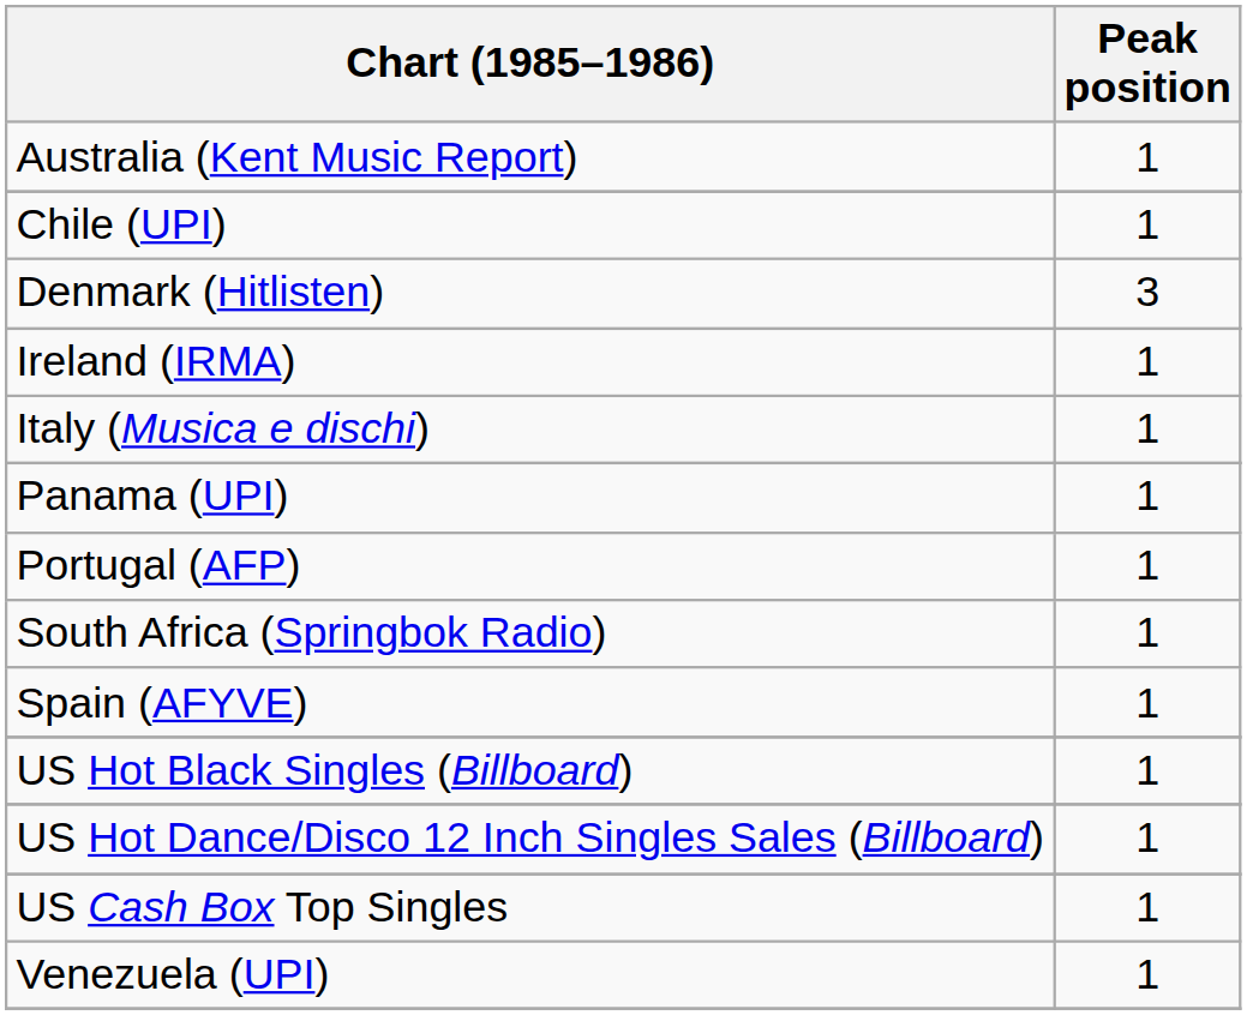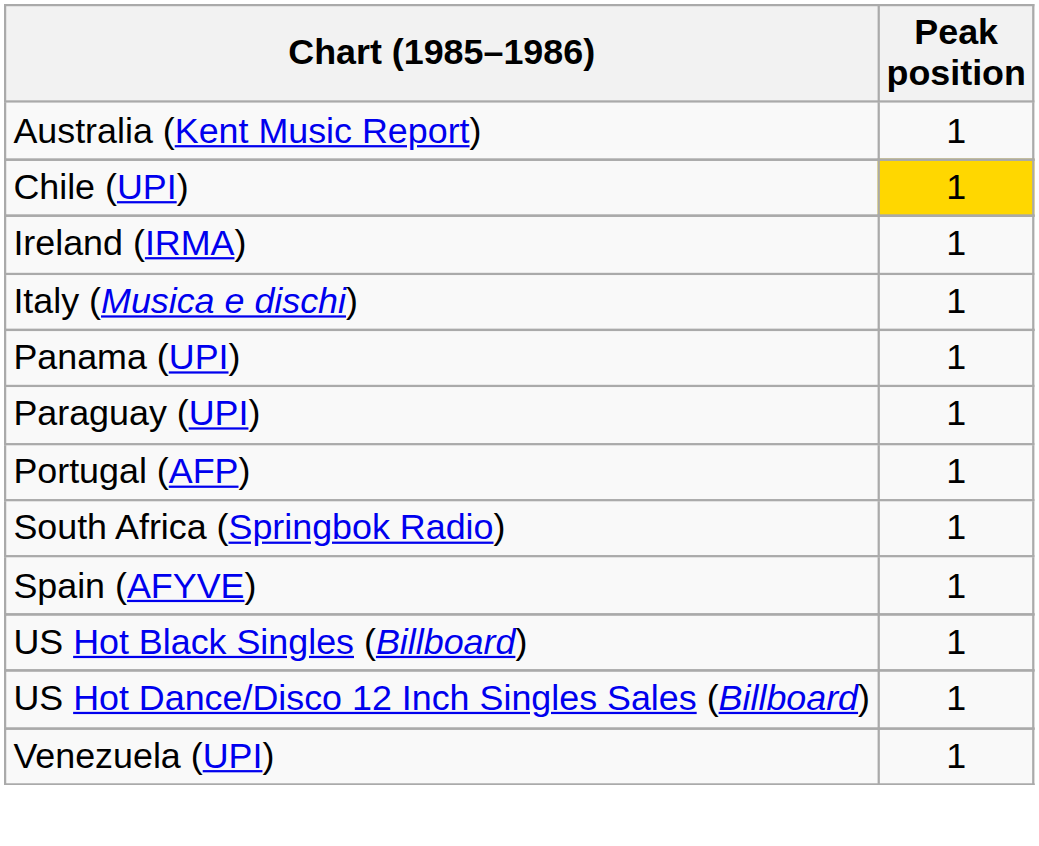Chile (UPI) | Peak position: no background -> gold background
- row: Denmark (Hitlisten) | 3
+ row: Paraguay (UPI) | 1
- row: US Cash Box Top Singles | 1
